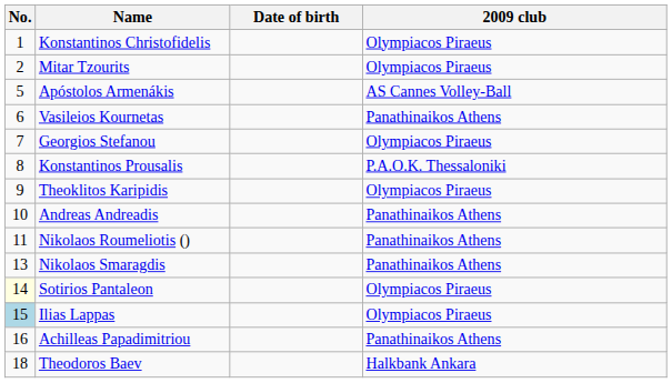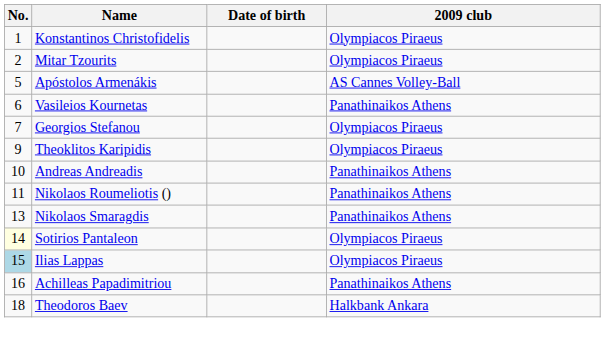- row: 8 | Konstantinos Prousalis | P.A.O.K. Thessaloniki
